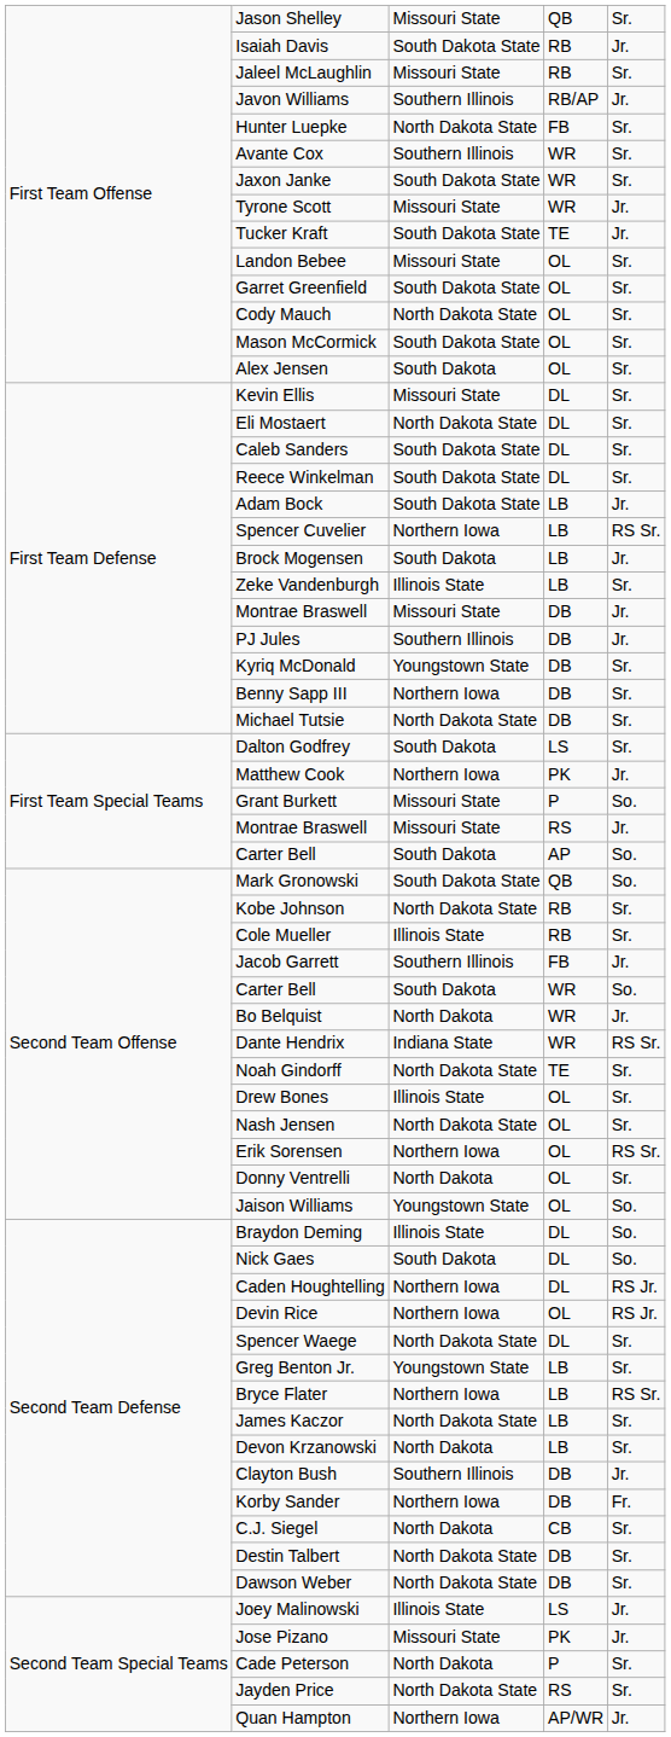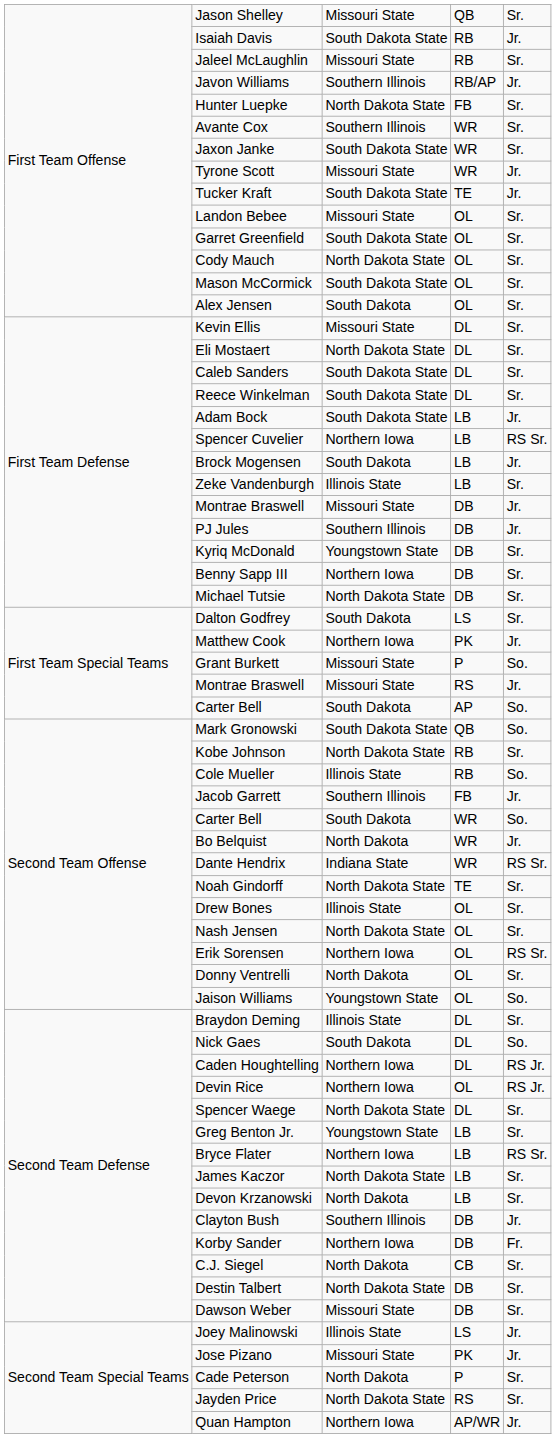Cole Mueller | column 5: Sr. -> So.
Braydon Deming | column 5: So. -> Sr.
Dawson Weber | column 3: North Dakota State -> Missouri State
